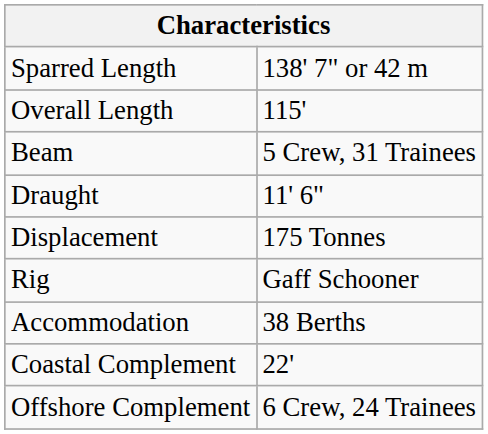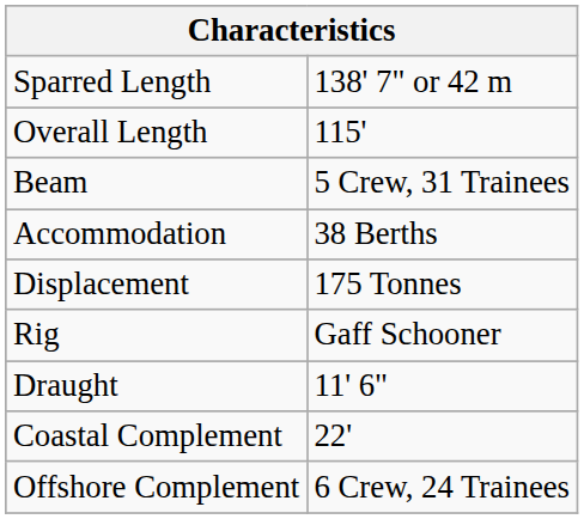rows swapped: Draught <-> Accommodation
